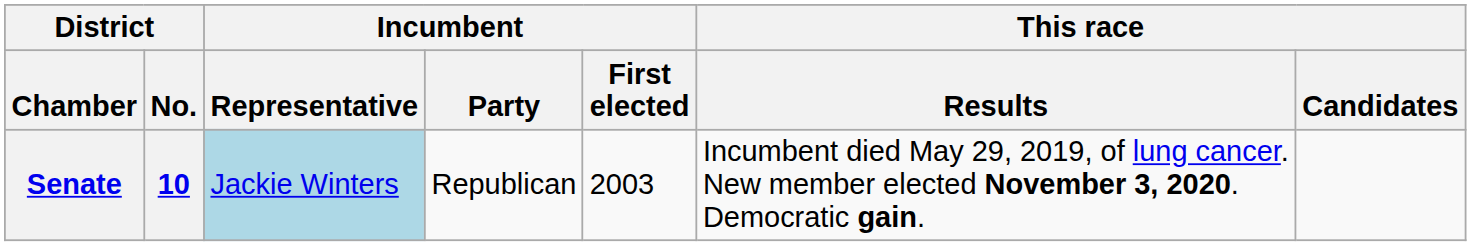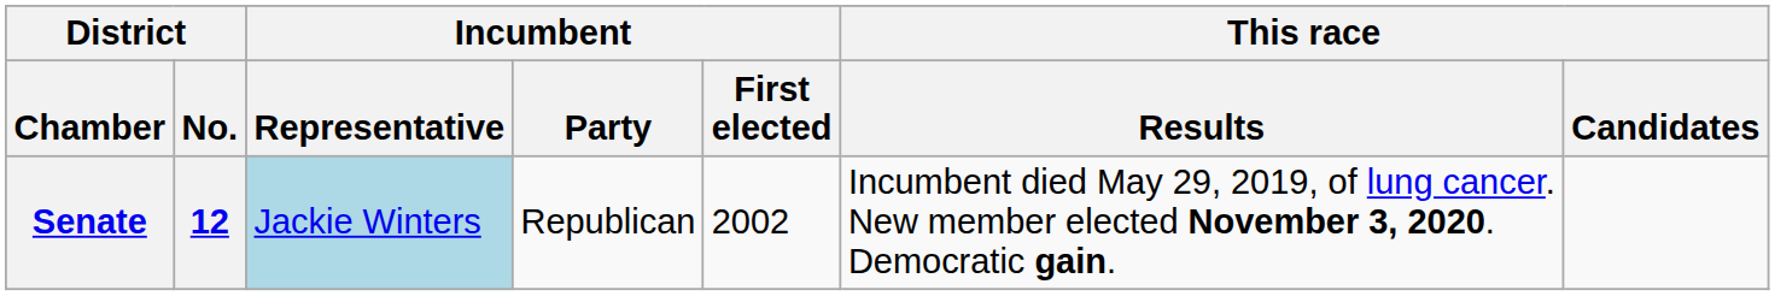Senate | District / No.: 10 -> 12
Senate | Incumbent / First elected: 2003 -> 2002
